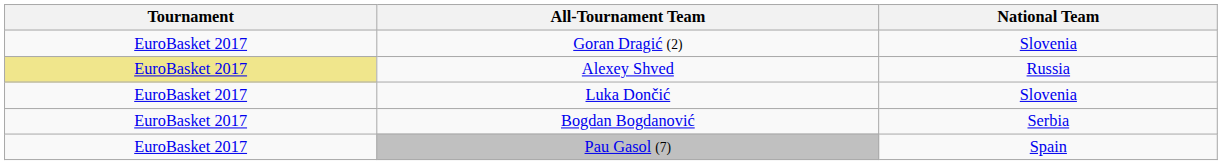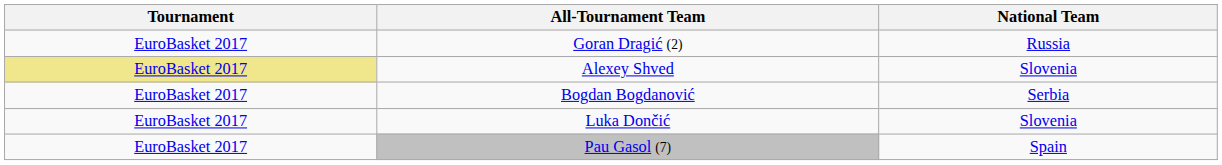Goran Dragić (2) | National Team: Slovenia -> Russia
Alexey Shved | National Team: Russia -> Slovenia
rows swapped: Bogdan Bogdanović <-> Luka Dončić
